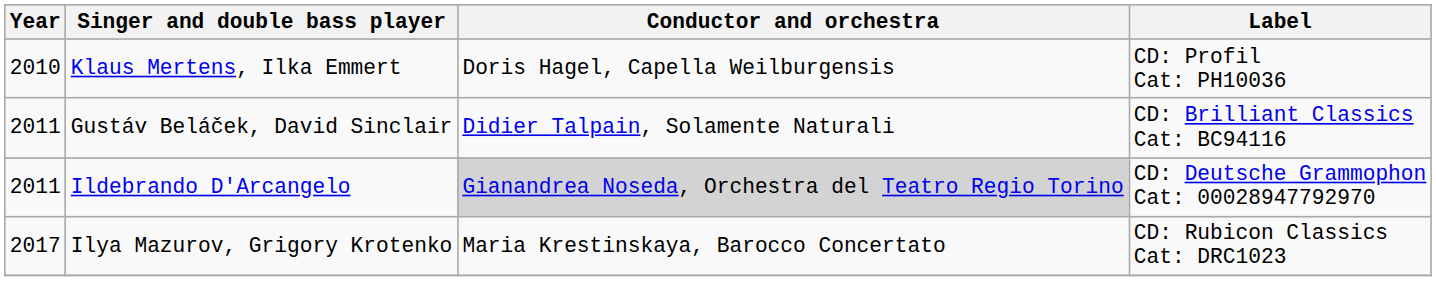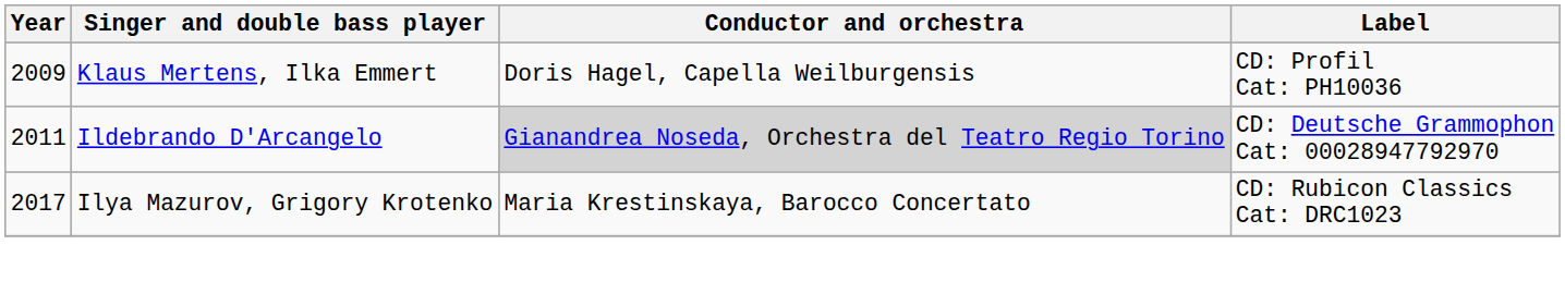Klaus Mertens, Ilka Emmert | Year: 2010 -> 2009
- row: 2011 | Gustáv Beláček, David Sinclair | Didier Talpain, Solamente Naturali | CD: Brilliant Classics Cat: BC94116
